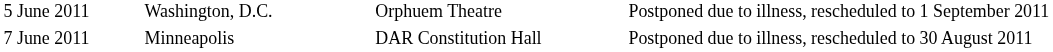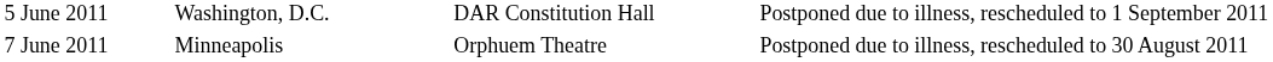5 June 2011 | column 3: Orphuem Theatre -> DAR Constitution Hall
7 June 2011 | column 3: DAR Constitution Hall -> Orphuem Theatre
